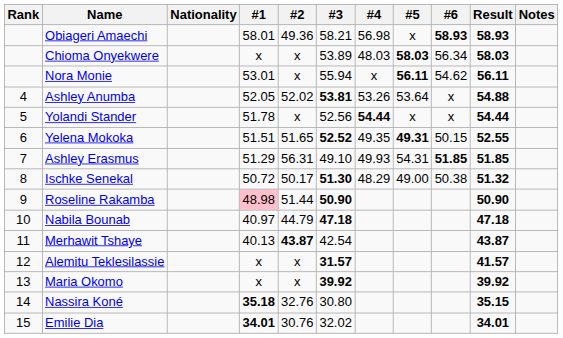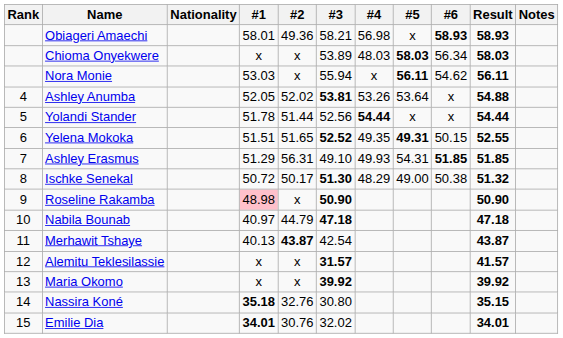Nora Monie | #1: 53.01 -> 53.03
Yolandi Stander | #2: x -> 51.44
Roseline Rakamba | #2: 51.44 -> x
